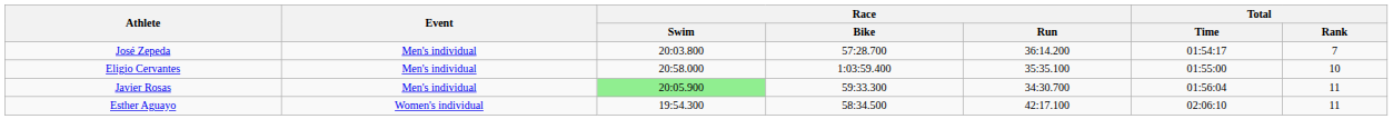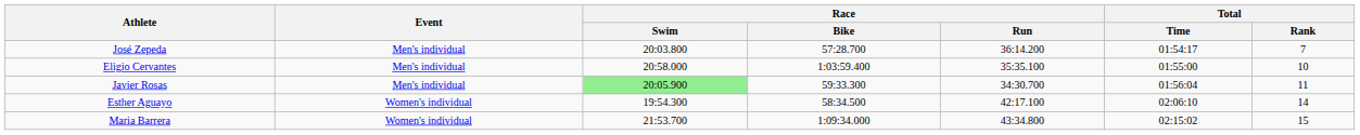Esther Aguayo | Total / Rank: 11 -> 14
+ row: Maria Barrera | Women's individual | 21:53.700 | 1:09:34.000 | 43:34.800 | 02:15:02 | 15
